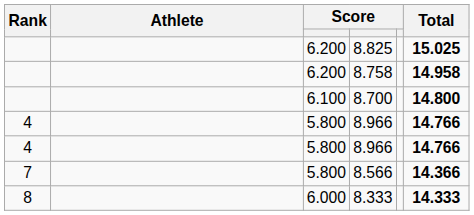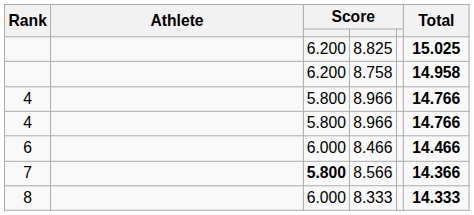- row: 6.100 | 8.700 | 14.800
+ row: 6 | 6.000 | 8.466 | 14.466
8.566 | column 3: normal -> bold
